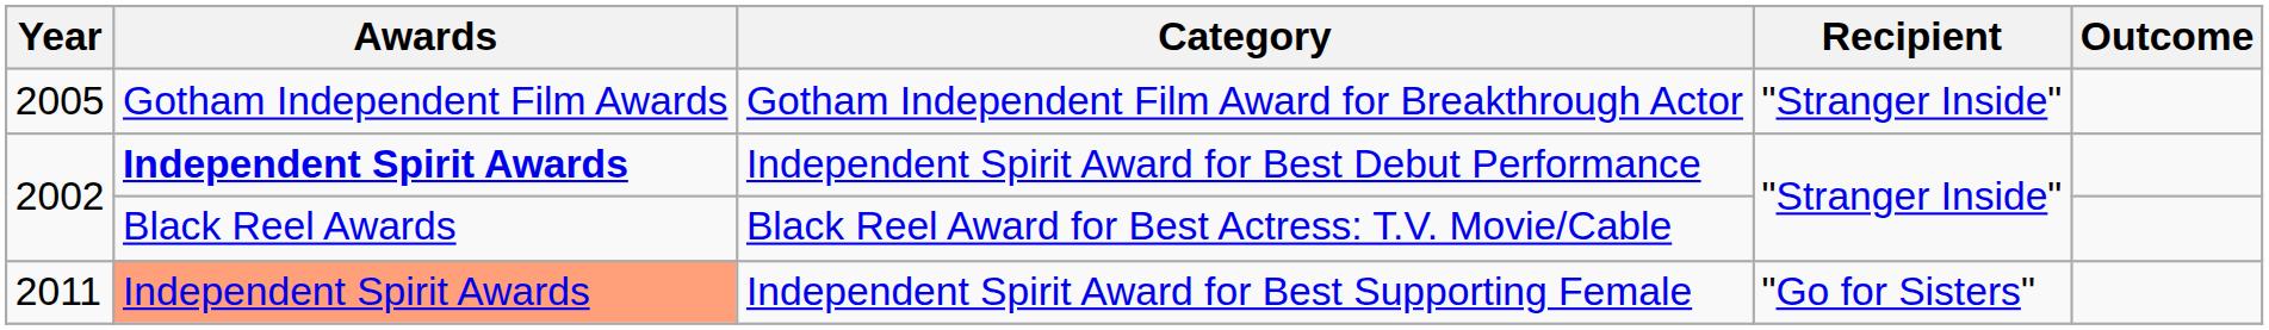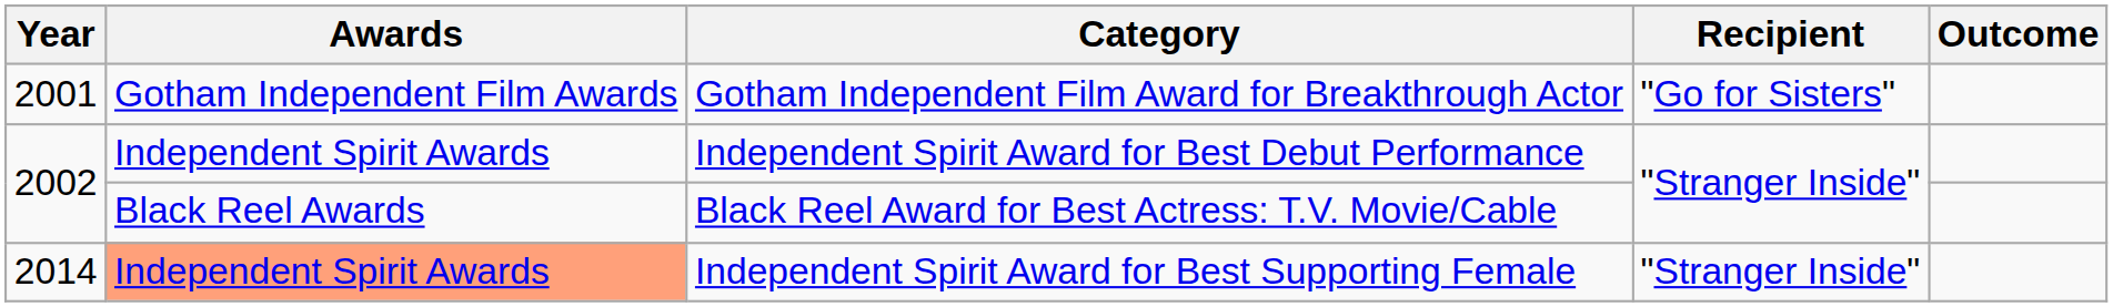Gotham Independent Film Award for Breakthrough Actor | Year: 2005 -> 2001
Gotham Independent Film Award for Breakthrough Actor | Recipient: "Stranger Inside" -> "Go for Sisters"
Independent Spirit Award for Best Debut Performance | Awards: bold -> normal
Independent Spirit Award for Best Supporting Female | Year: 2011 -> 2014
Independent Spirit Award for Best Supporting Female | Recipient: "Go for Sisters" -> "Stranger Inside"
